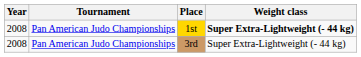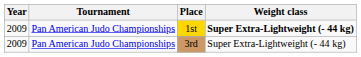1st | Year: 2008 -> 2009
3rd | Year: 2008 -> 2009
